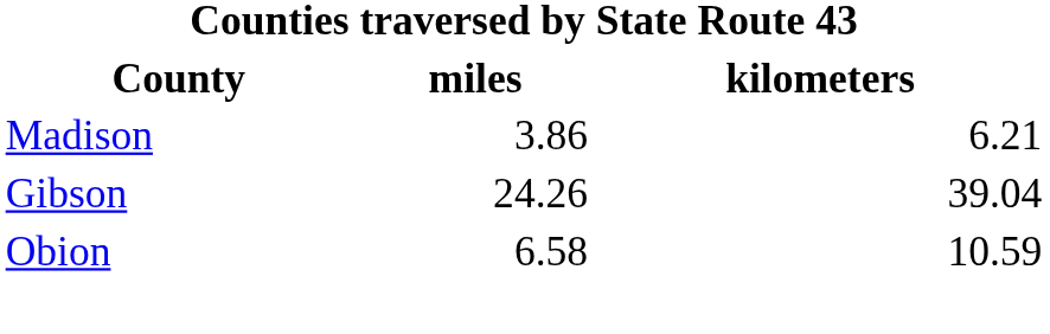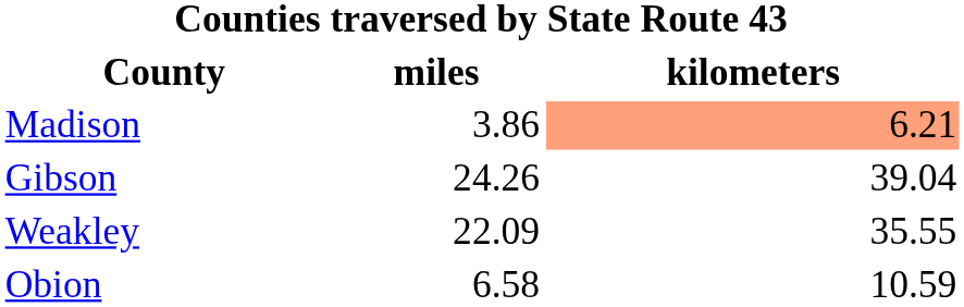Madison | kilometers: no background -> lightsalmon background
+ row: Weakley | 22.09 | 35.55
